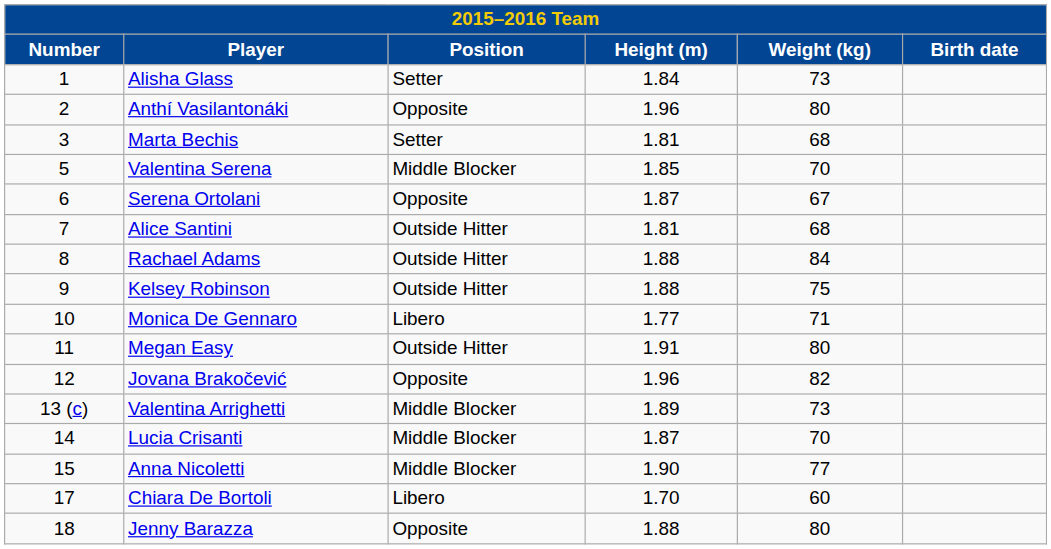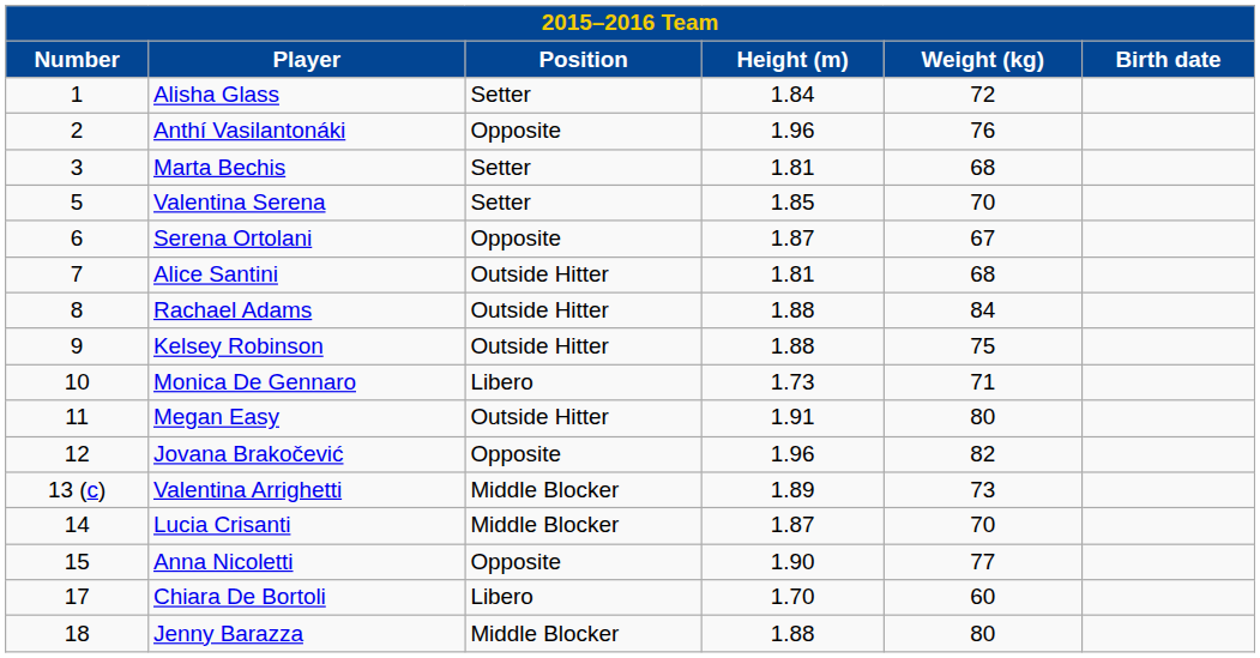Alisha Glass | Weight (kg): 73 -> 72
Anthí Vasilantonáki | Weight (kg): 80 -> 76
Valentina Serena | Position: Middle Blocker -> Setter
Monica De Gennaro | Height (m): 1.77 -> 1.73
Anna Nicoletti | Position: Middle Blocker -> Opposite
Jenny Barazza | Position: Opposite -> Middle Blocker
